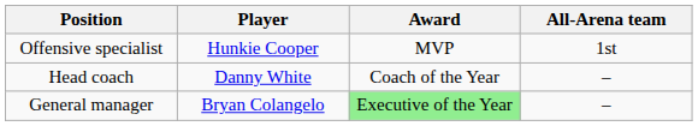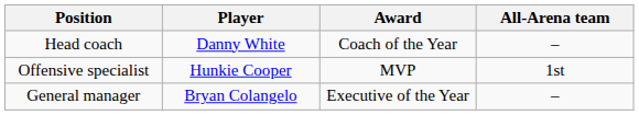rows swapped: Offensive specialist <-> Head coach
General manager | Award: lightgreen background -> no background
